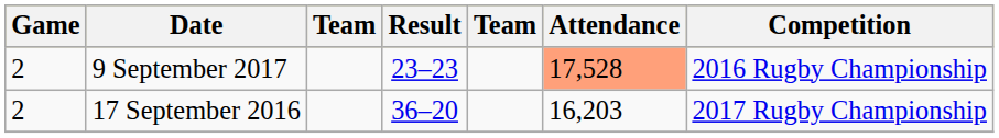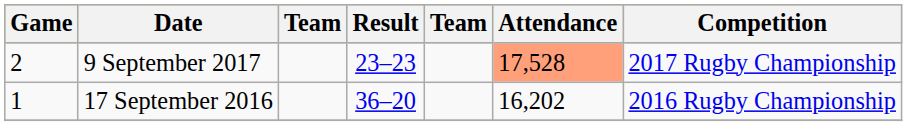9 September 2017 | Competition: 2016 Rugby Championship -> 2017 Rugby Championship
17 September 2016 | Game: 2 -> 1
17 September 2016 | Attendance: 16,203 -> 16,202
17 September 2016 | Competition: 2017 Rugby Championship -> 2016 Rugby Championship
